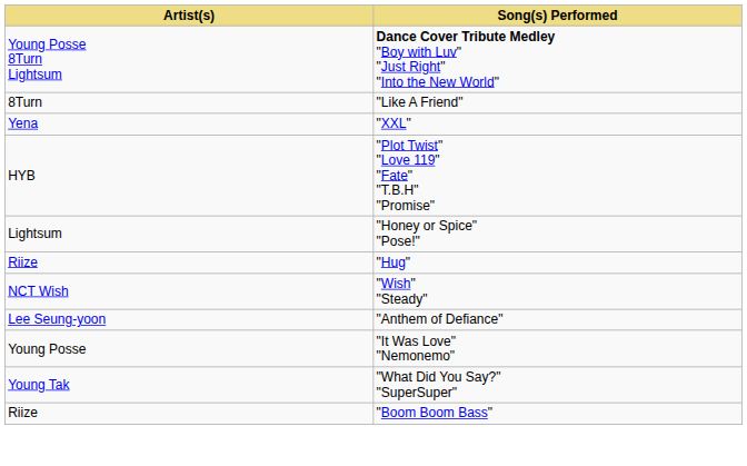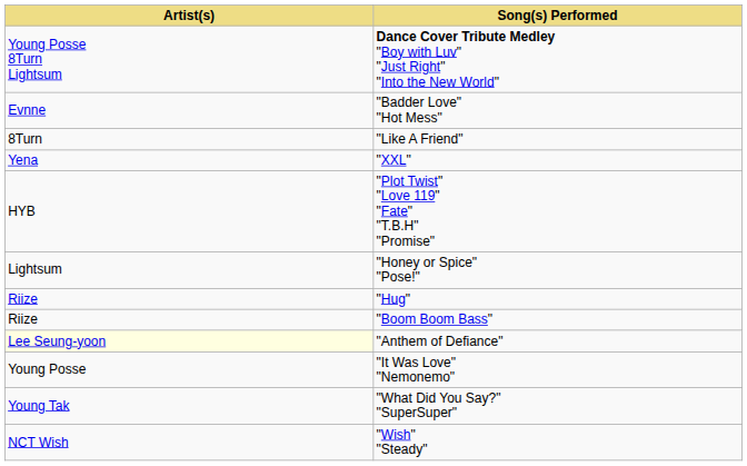+ row: Evnne | "Badder Love" "Hot Mess"
rows swapped: "Wish" "Steady" <-> "Boom Boom Bass"
"Anthem of Defiance" | Artist(s): no background -> lightyellow background
